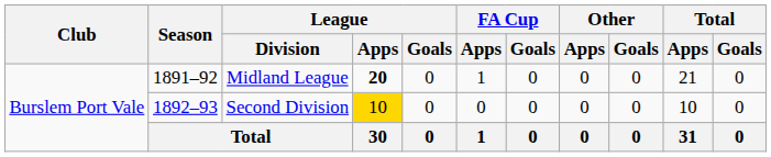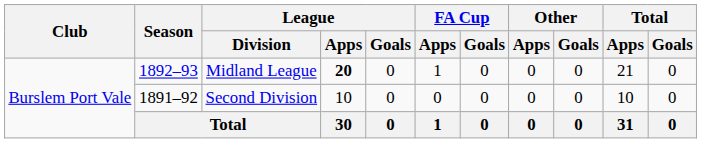Midland League | Season: 1891–92 -> 1892–93
Second Division | Season: 1892–93 -> 1891–92
Second Division | League / Apps: gold background -> no background
